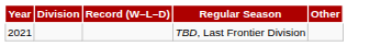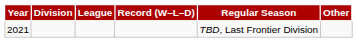+ column: League
